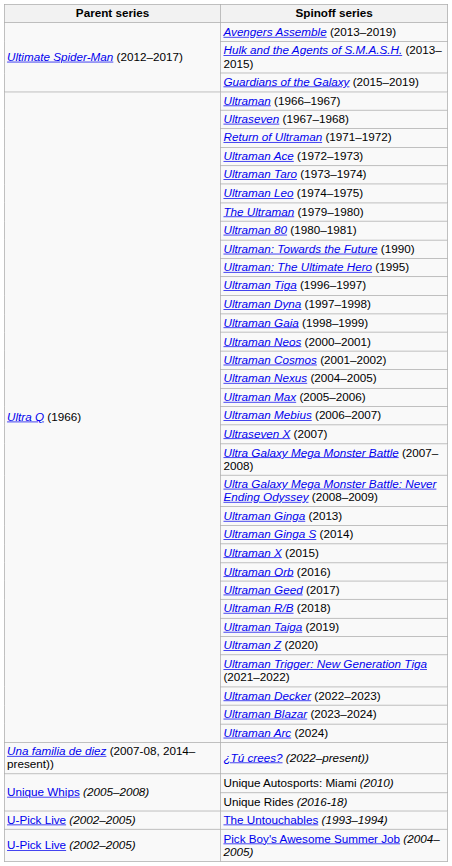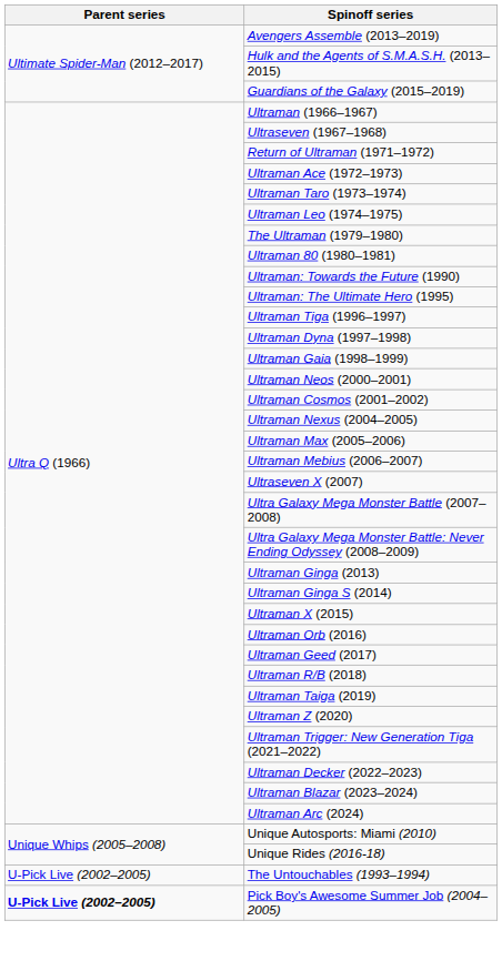- row: Una familia de diez (2007-08, 2014–present)) | ¿Tú crees? (2022–present))
Pick Boy's Awesome Summer Job (2004–2005) | Parent series: normal -> bold
